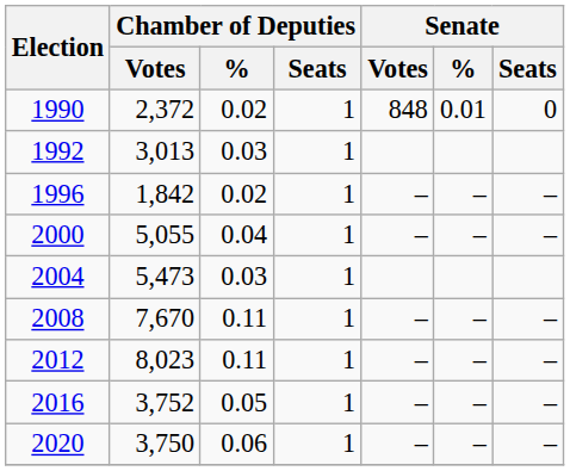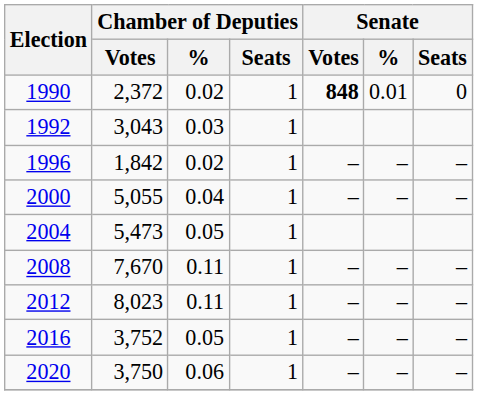1990 | Senate / Votes: normal -> bold
1992 | Chamber of Deputies / Votes: 3,013 -> 3,043
2004 | Chamber of Deputies / %: 0.03 -> 0.05
